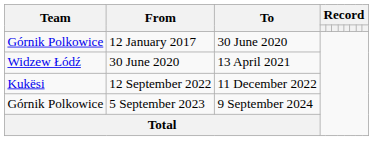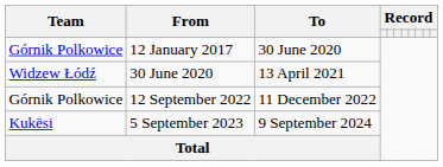12 September 2022 | Team: Kukësi -> Górnik Polkowice
5 September 2023 | Team: Górnik Polkowice -> Kukësi
